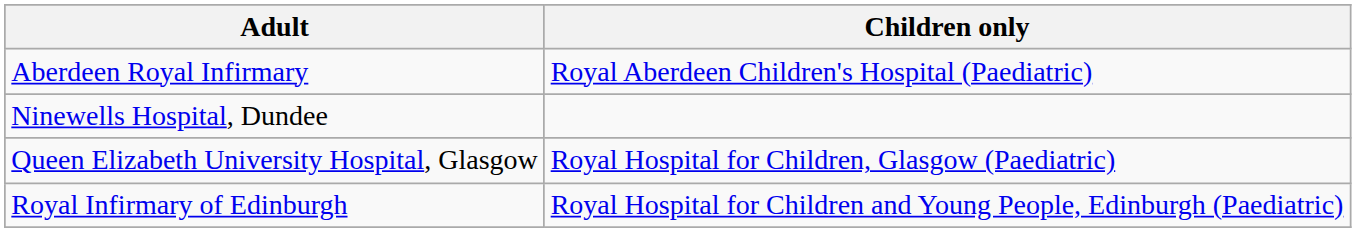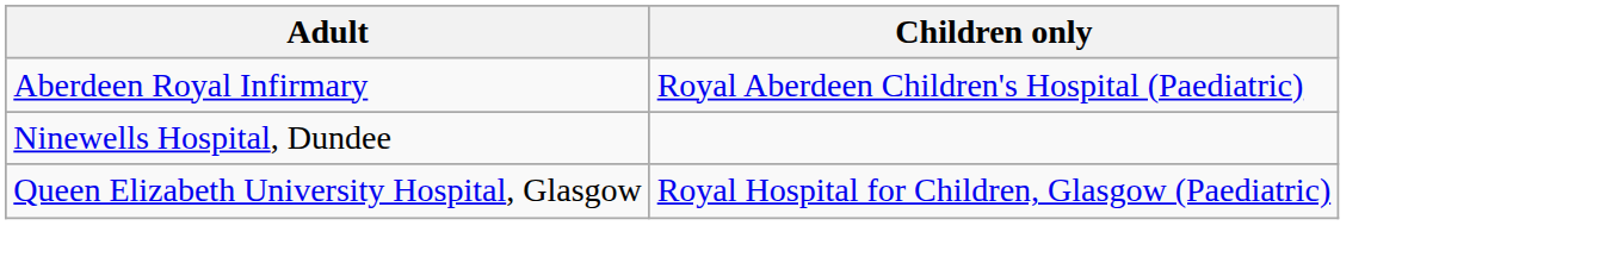- row: Royal Infirmary of Edinburgh | Royal Hospital for Children and Young People, Edinburgh (Paediatric)
